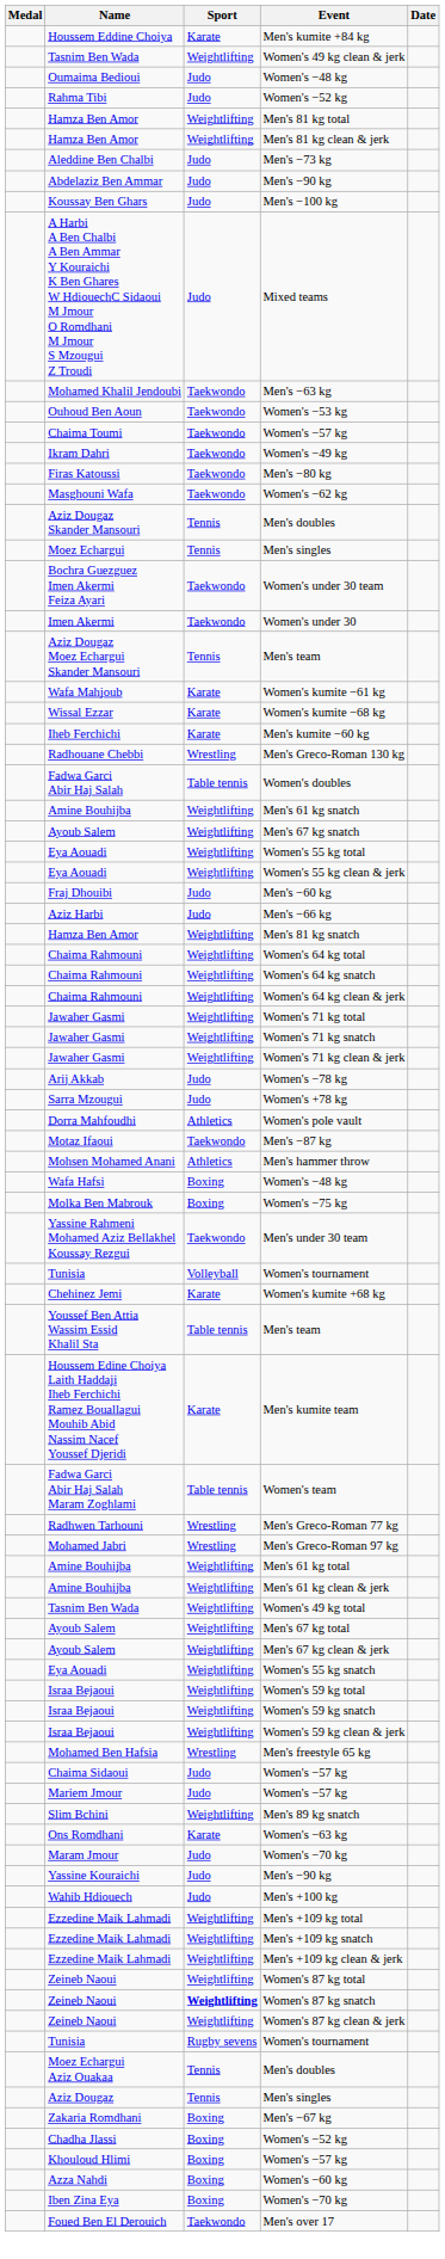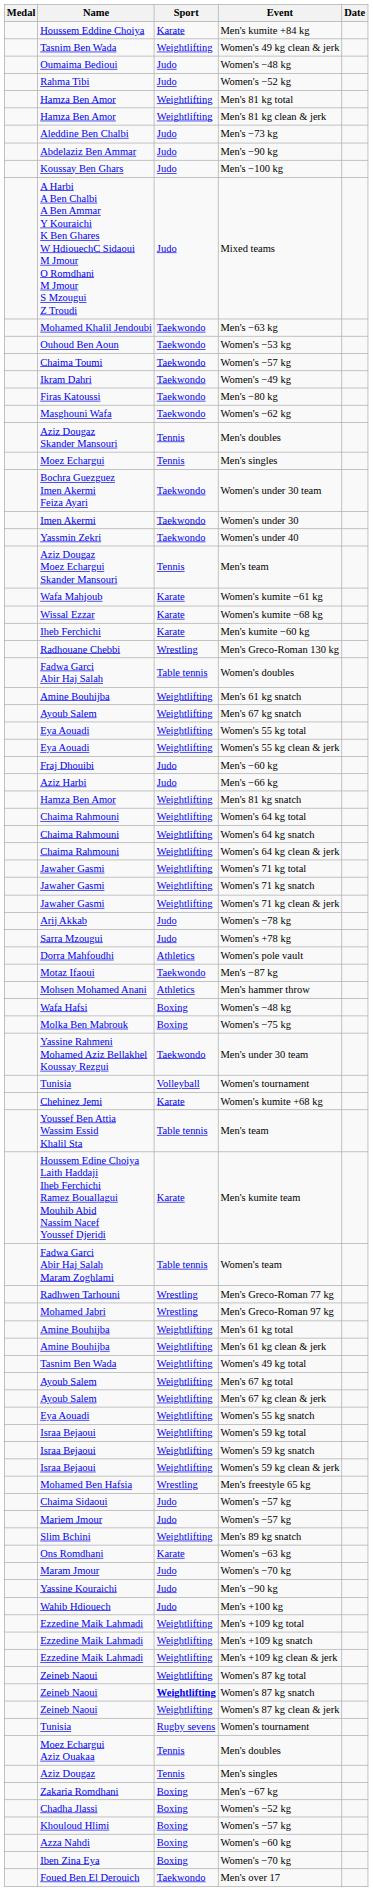+ row: Yassmin Zekri | Taekwondo | Women's under 40
